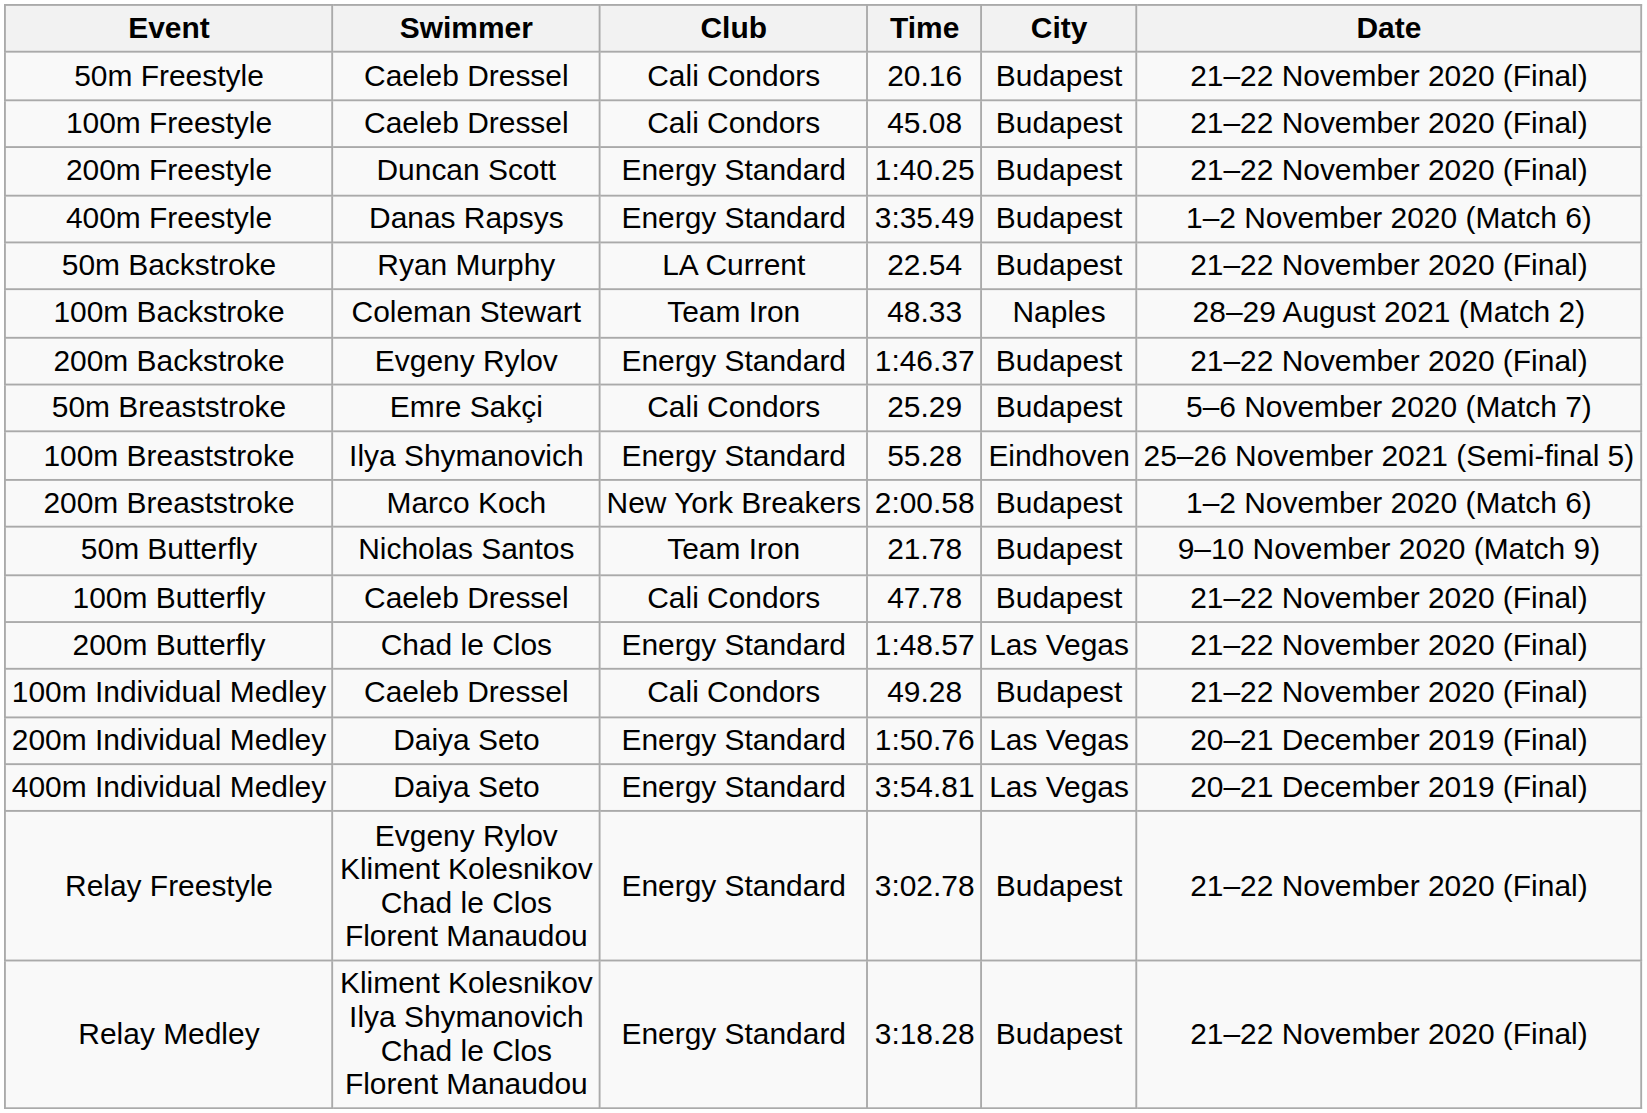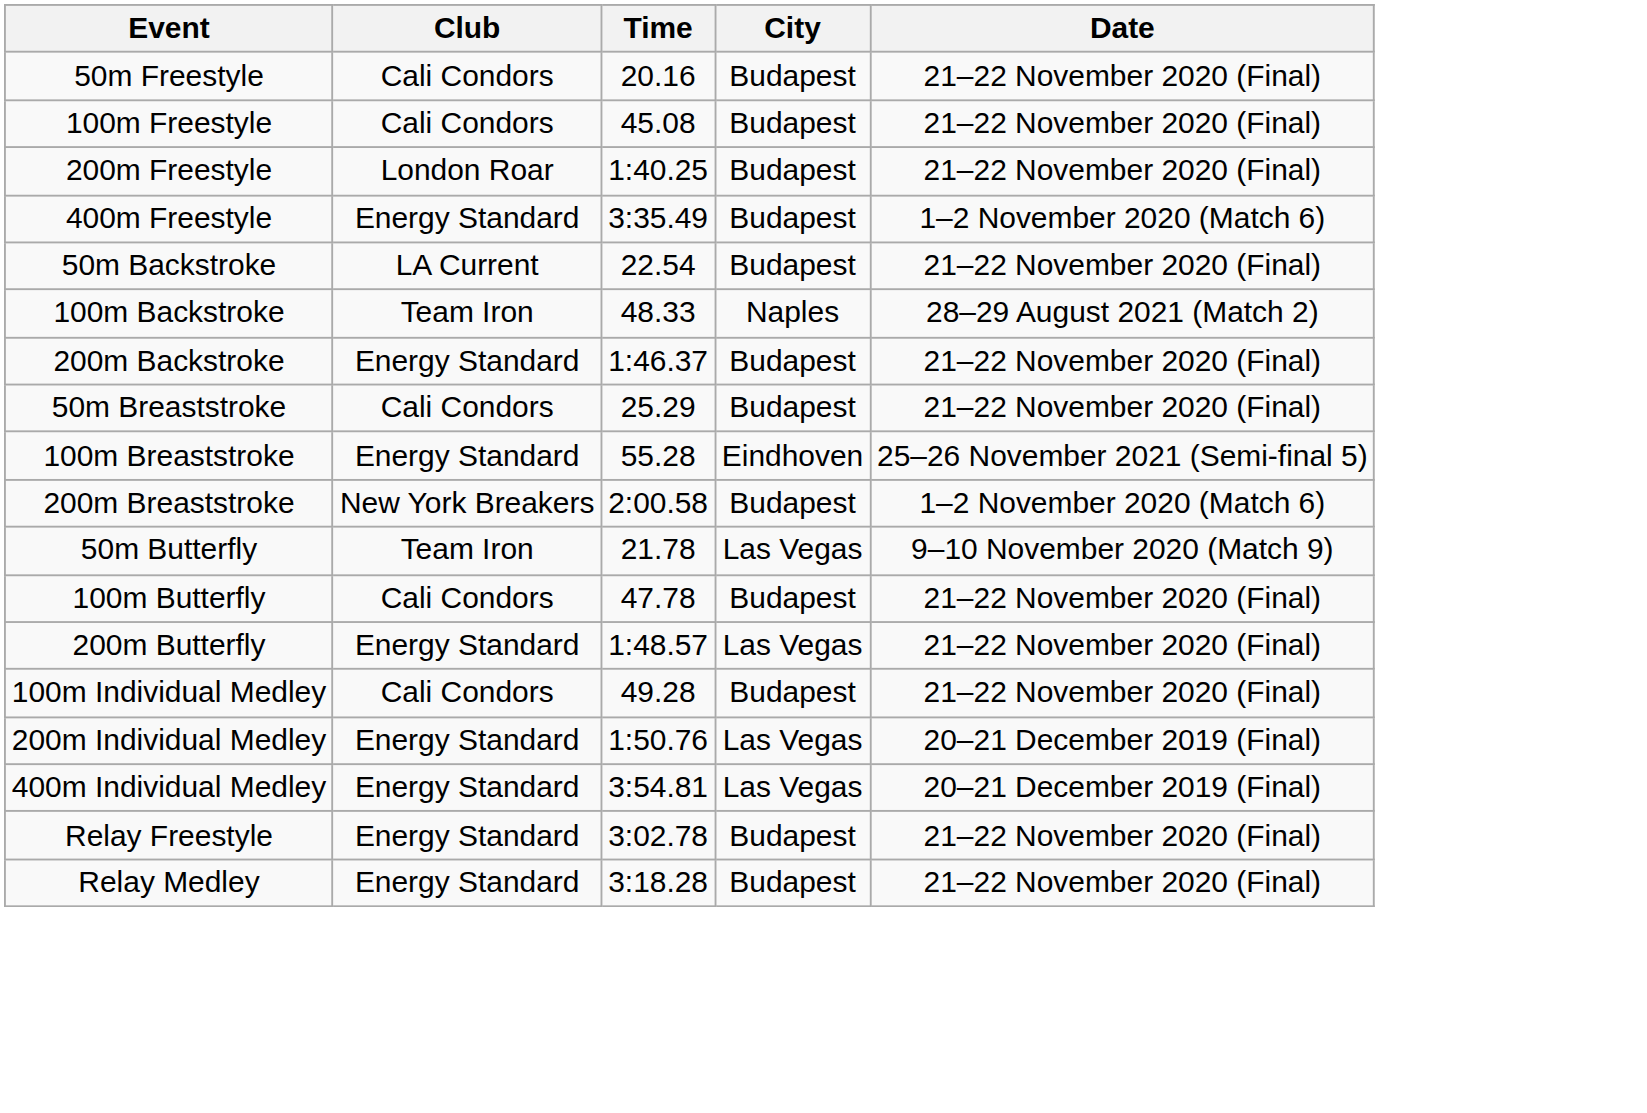- column: Swimmer | Caeleb Dressel | Caeleb Dressel | Duncan Scott | Danas Rapsys | Ryan Murphy | Coleman Stewart | Evgeny Rylov | Emre Sakçi | Ilya Shymanovich | Marco Koch | Nicholas Santos | Caeleb Dressel | Chad le Clos | Caeleb Dressel | Daiya Seto | Daiya Seto | Evgeny Rylov Kliment Kolesnikov Chad le Clos Florent Manaudou | Kliment Kolesnikov Ilya Shymanovich Chad le Clos Florent Manaudou
200m Freestyle | Club: Energy Standard -> London Roar
50m Breaststroke | Date: 5–6 November 2020 (Match 7) -> 21–22 November 2020 (Final)
50m Butterfly | City: Budapest -> Las Vegas
